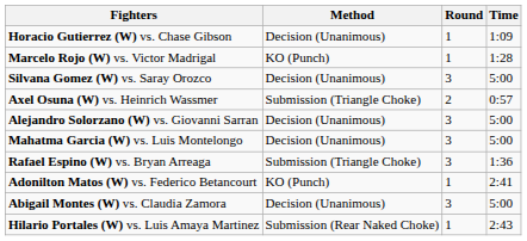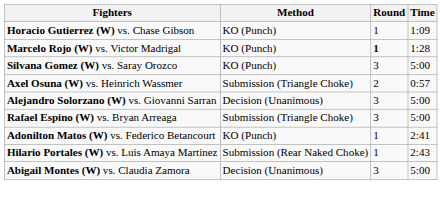Horacio Gutierrez (W) vs. Chase Gibson | Method: Decision (Unanimous) -> KO (Punch)
Marcelo Rojo (W) vs. Victor Madrigal | Round: normal -> bold
Silvana Gomez (W) vs. Saray Orozco | Method: Decision (Unanimous) -> KO (Punch)
- row: Mahatma Garcia (W) vs. Luis Montelongo | Decision (Unanimous) | 3 | 5:00
Rafael Espino (W) vs. Bryan Arreaga | Time: 1:36 -> 5:00
rows swapped: Hilario Portales (W) vs. Luis Amaya Martinez <-> Abigail Montes (W) vs. Claudia Zamora
